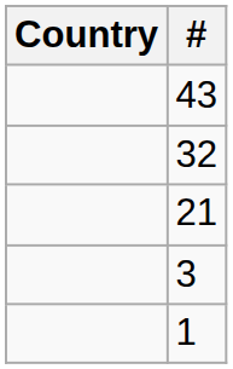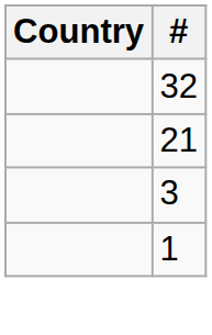- row: 43
